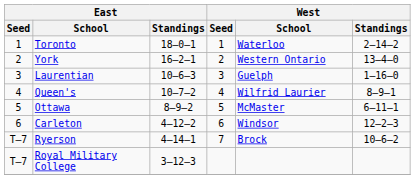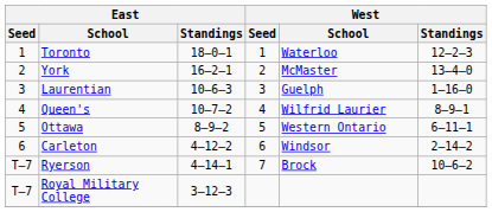Toronto | West / Standings: 2–14–2 -> 12–2–3
York | West / School: Western Ontario -> McMaster
Ottawa | West / School: McMaster -> Western Ontario
Carleton | West / Standings: 12–2–3 -> 2–14–2
